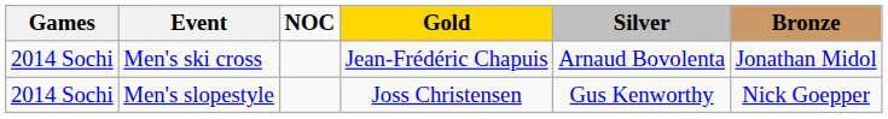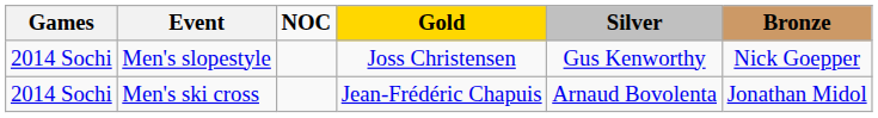rows swapped: Men's slopestyle <-> Men's ski cross
